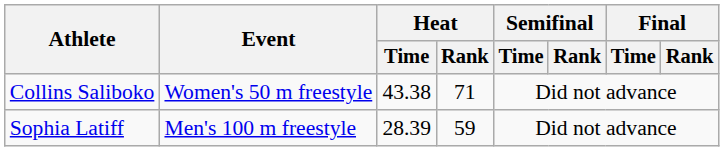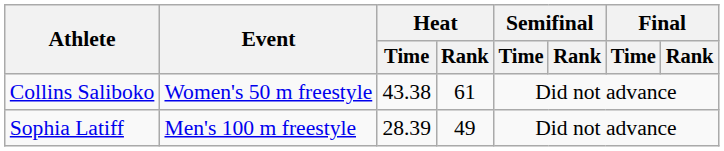Collins Saliboko | Heat / Rank: 71 -> 61
Sophia Latiff | Heat / Rank: 59 -> 49
